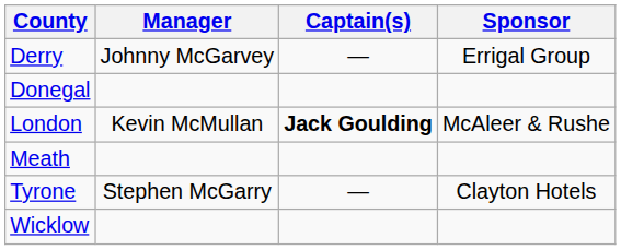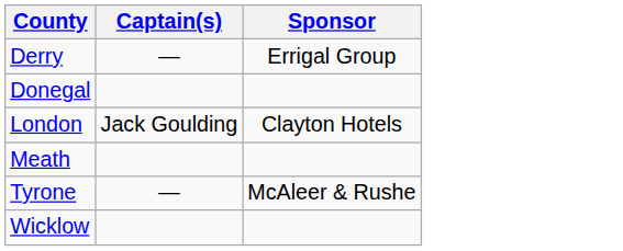- column: Manager | Johnny McGarvey | Kevin McMullan | Stephen McGarry
London | Captain(s): bold -> normal
London | Sponsor: McAleer & Rushe -> Clayton Hotels
Tyrone | Sponsor: Clayton Hotels -> McAleer & Rushe
